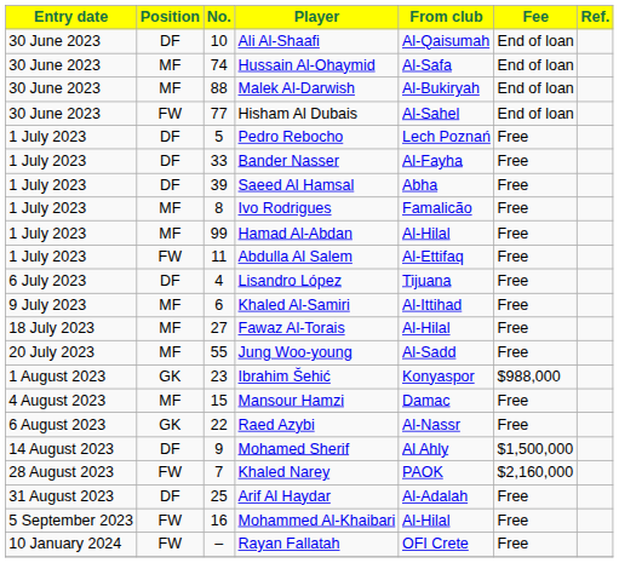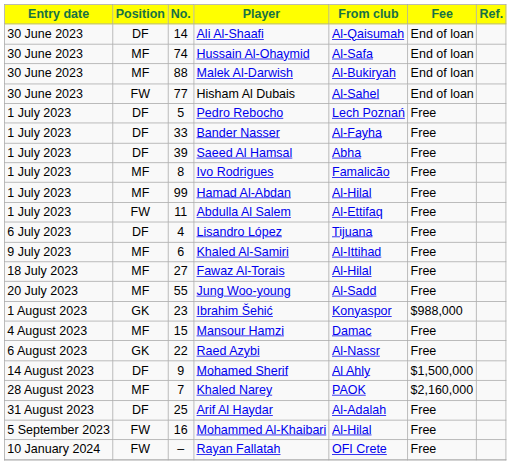Ali Al-Shaafi | No.: 10 -> 14
Khaled Narey | Position: FW -> MF
